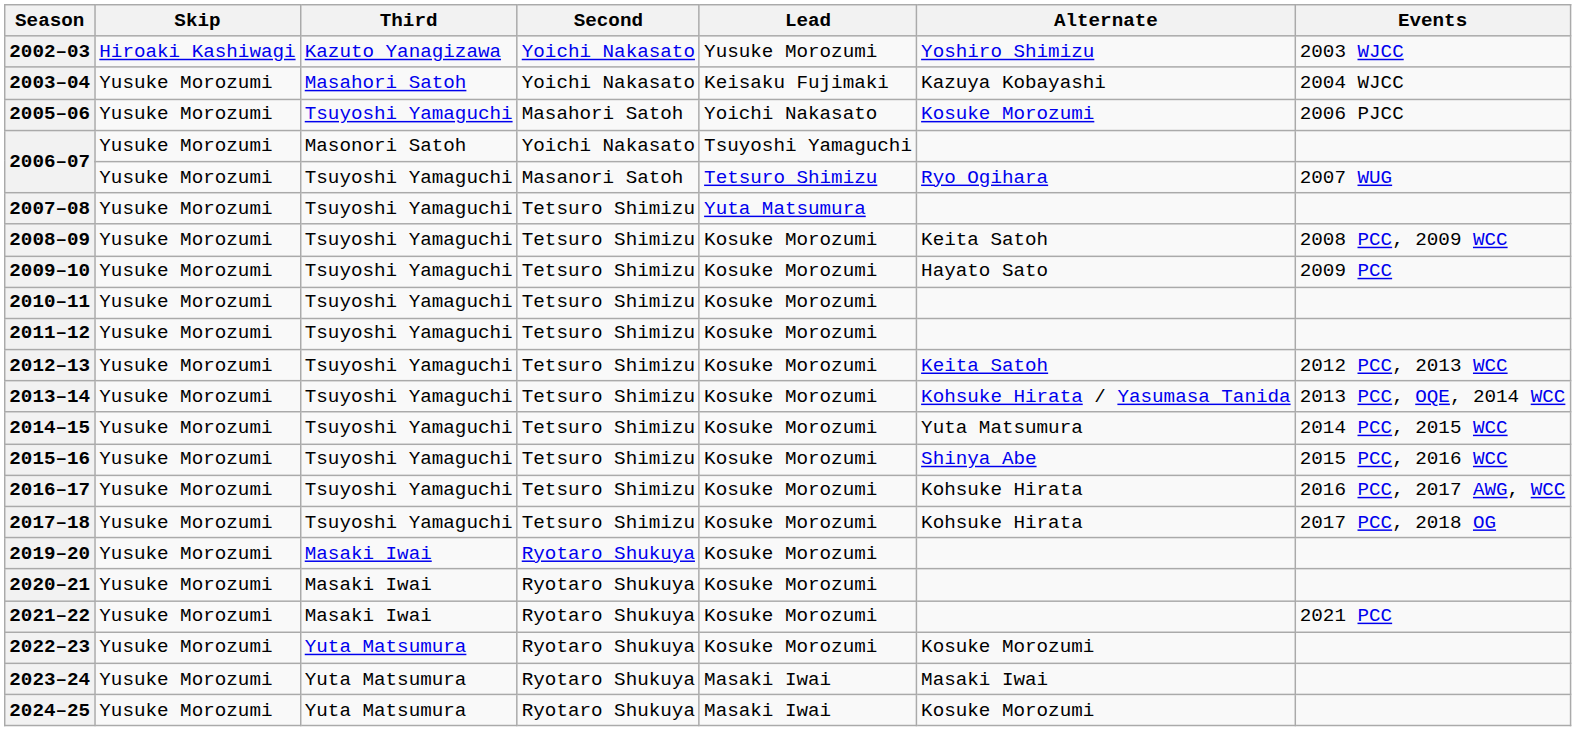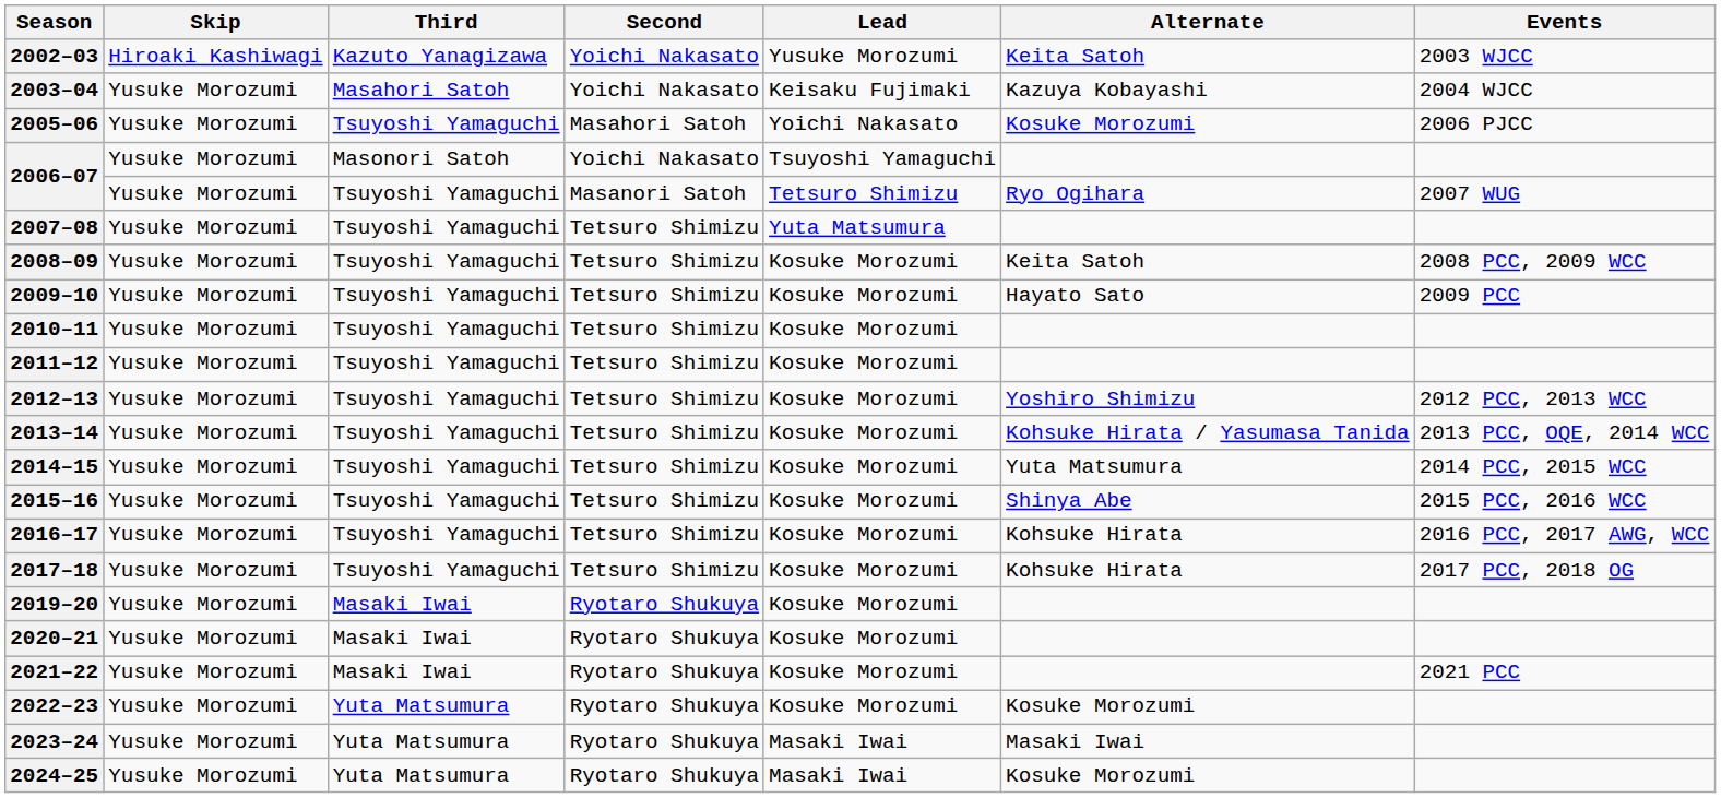2002–03 | Alternate: Yoshiro Shimizu -> Keita Satoh
2012–13 | Alternate: Keita Satoh -> Yoshiro Shimizu
